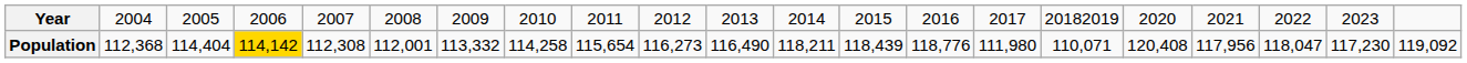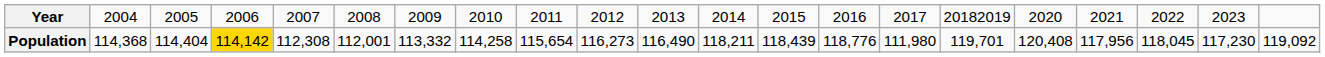Population | column 2: 112,368 -> 114,368
Population | column 16: 110,071 -> 119,701
Population | column 19: 118,047 -> 118,045
